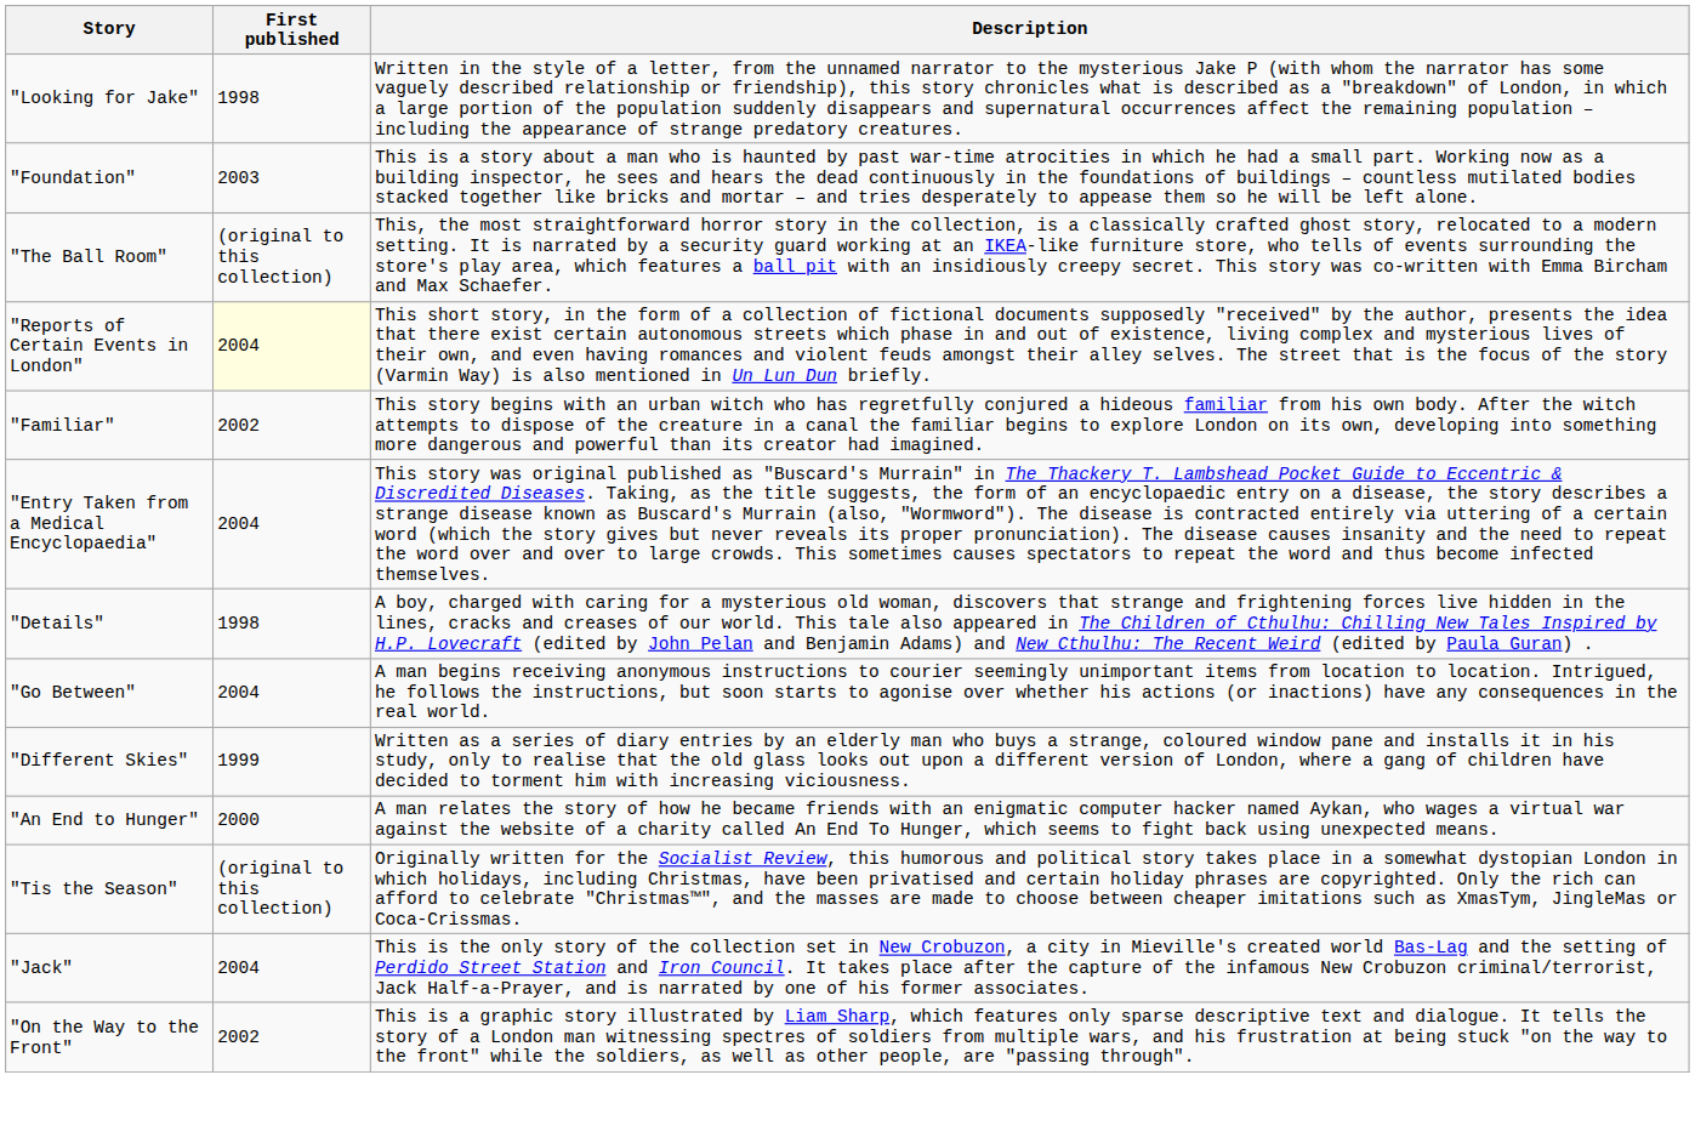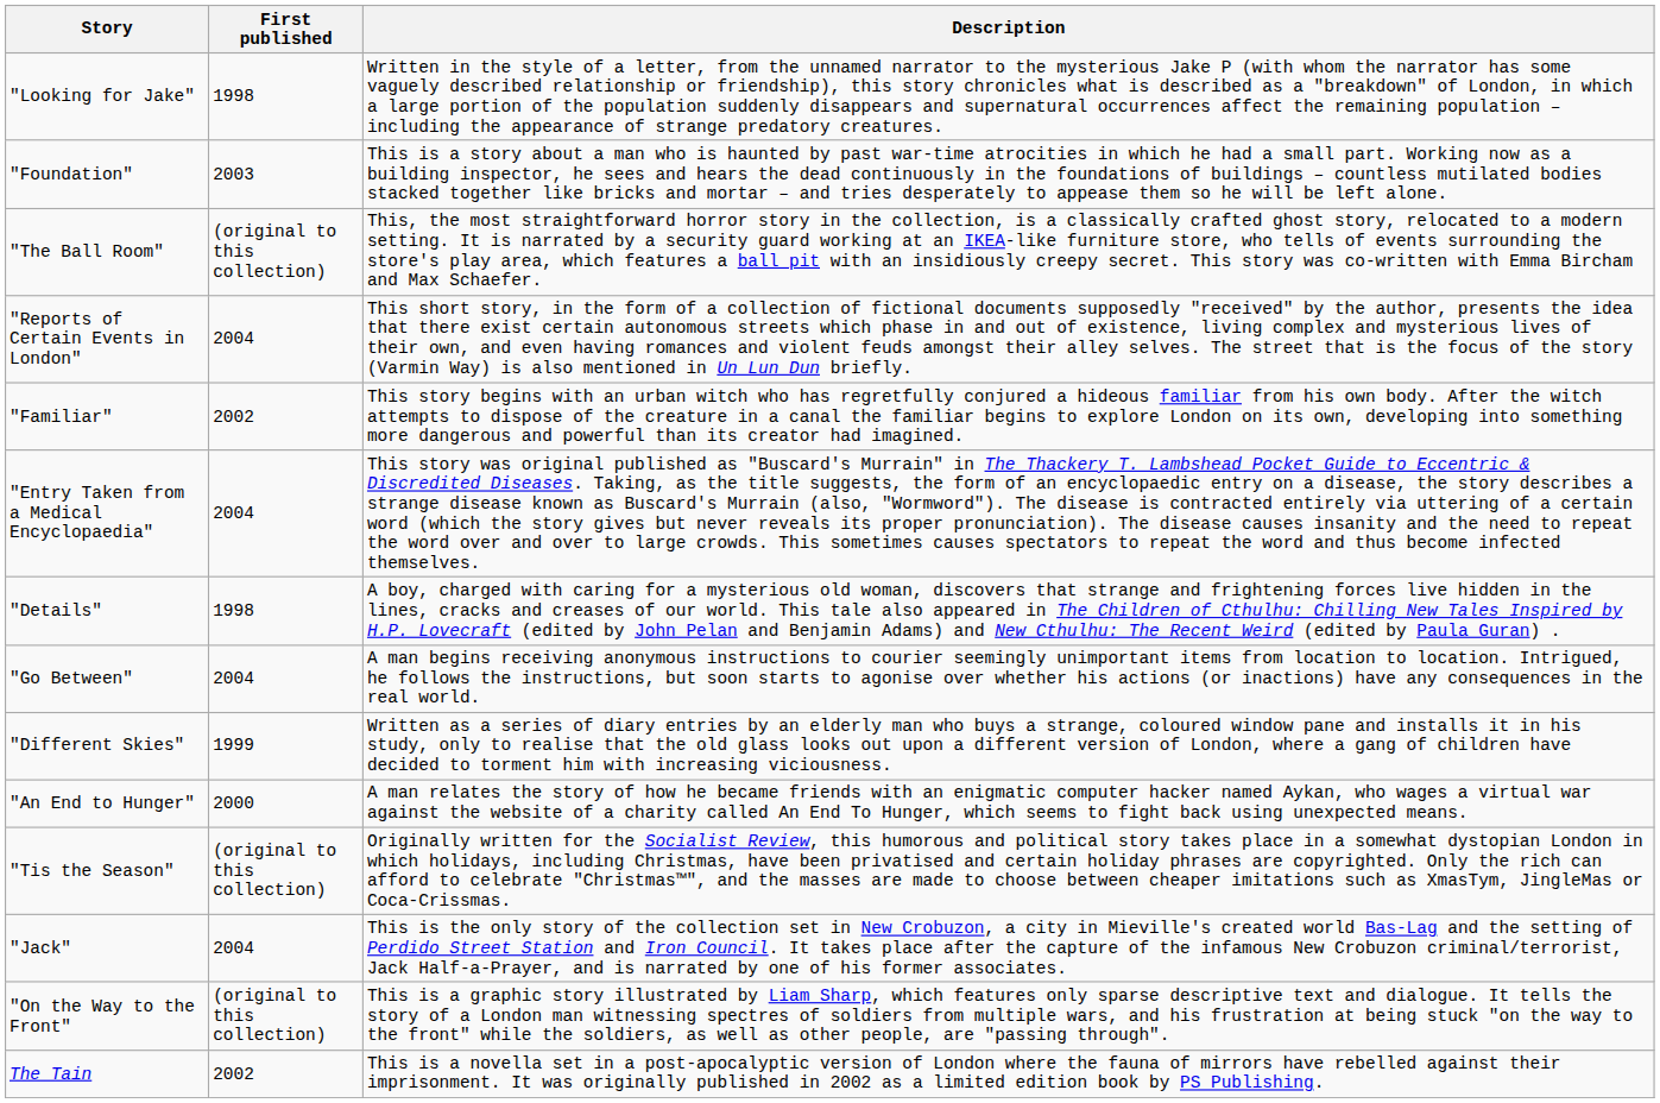"Reports of Certain Events in London" | First published: lightyellow background -> no background
"On the Way to the Front" | First published: 2002 -> (original to this collection)
+ row: The Tain | 2002 | This is a novella set in a post-apocalyptic version of London where the fauna of mirrors have rebelled against their imprisonment. It was originally published in 2002 as a limited edition book by PS Publishing.
